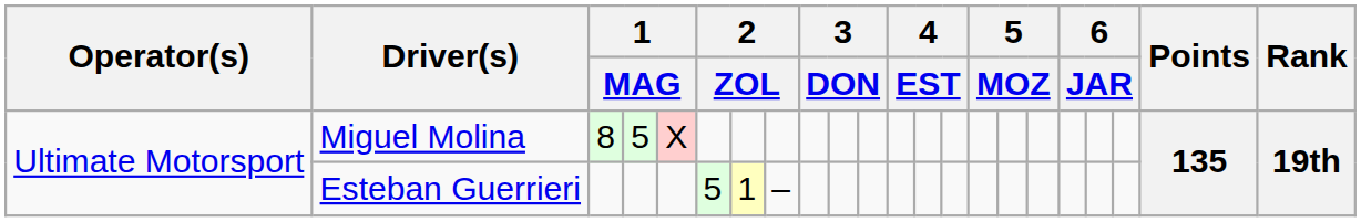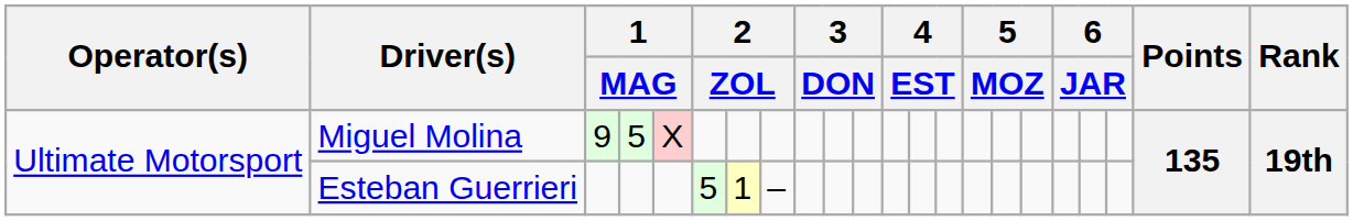Miguel Molina | column 3: 8 -> 9
